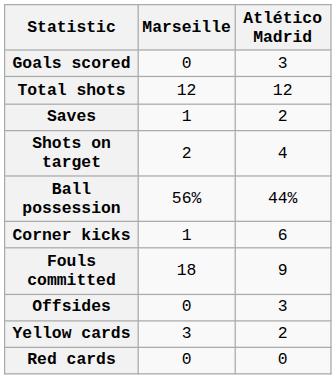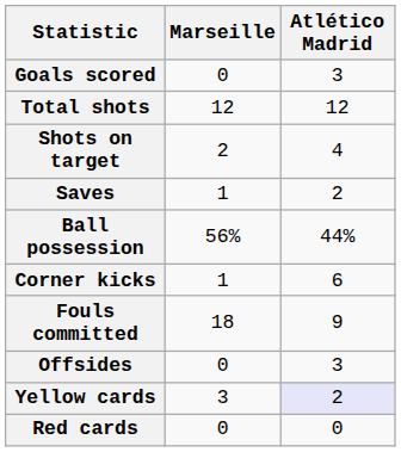rows swapped: Shots on target <-> Saves
Yellow cards | Atlético Madrid: no background -> lavender background
